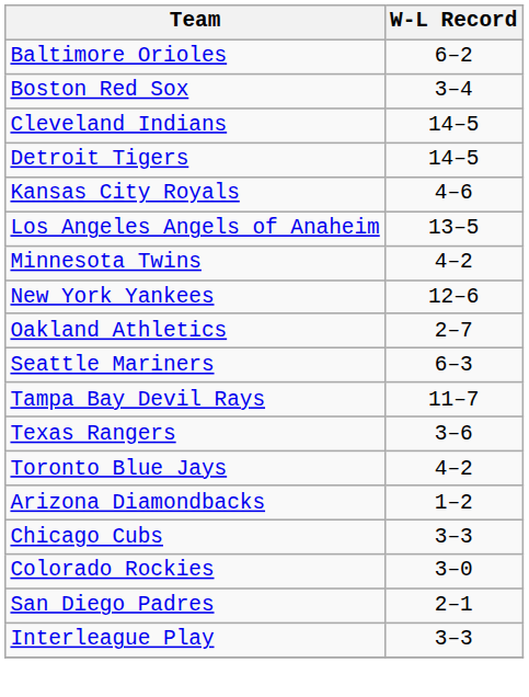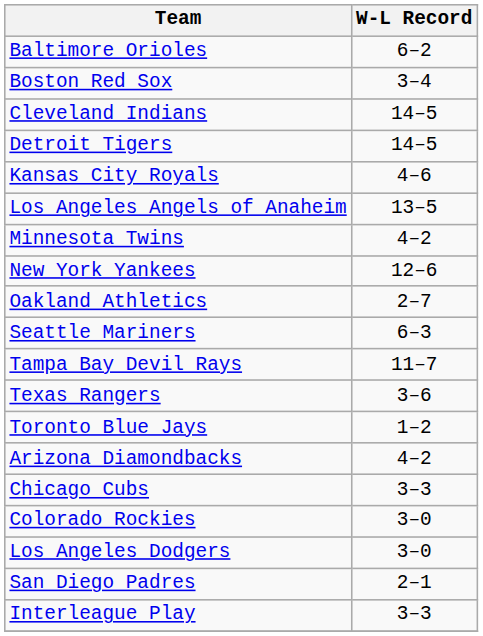Toronto Blue Jays | W-L Record: 4–2 -> 1–2
Arizona Diamondbacks | W-L Record: 1–2 -> 4–2
+ row: Los Angeles Dodgers | 3–0
